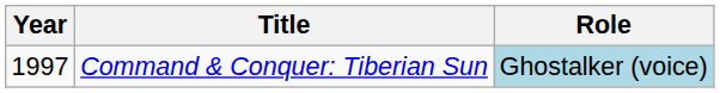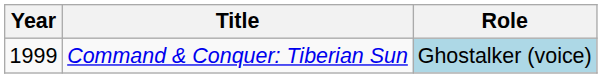Command & Conquer: Tiberian Sun | Year: 1997 -> 1999
